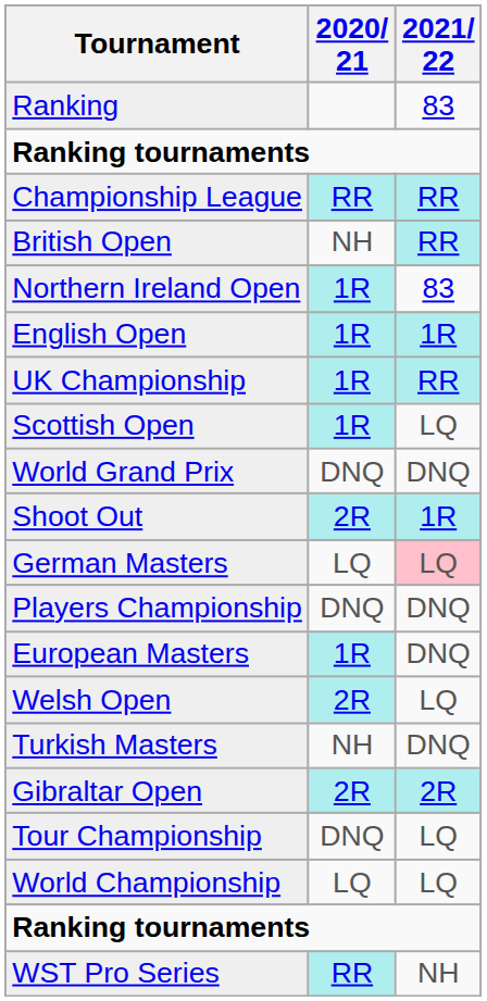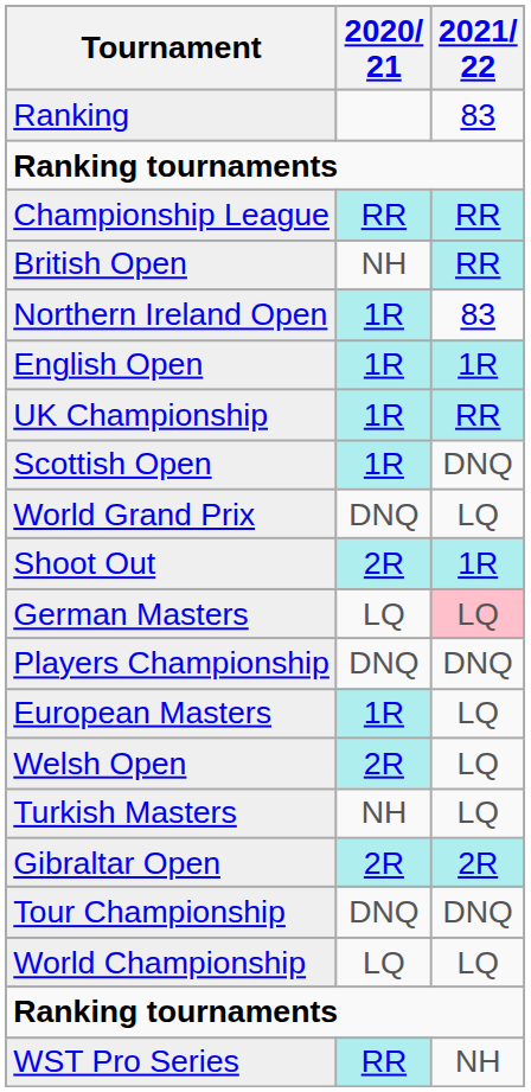Scottish Open | 2021/ 22: LQ -> DNQ
World Grand Prix | 2021/ 22: DNQ -> LQ
European Masters | 2021/ 22: DNQ -> LQ
Turkish Masters | 2021/ 22: DNQ -> LQ
Tour Championship | 2021/ 22: LQ -> DNQ
